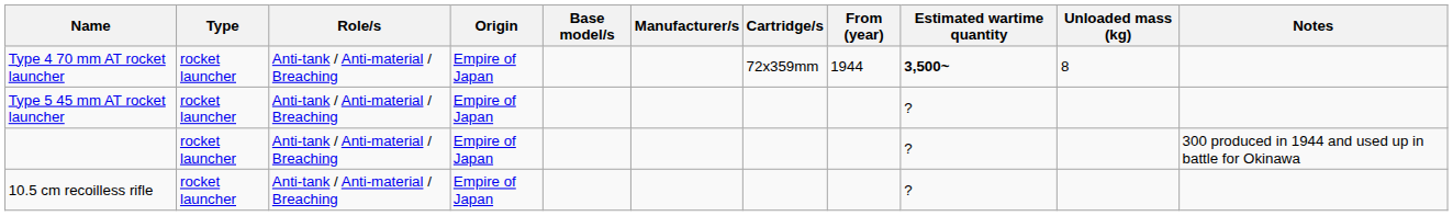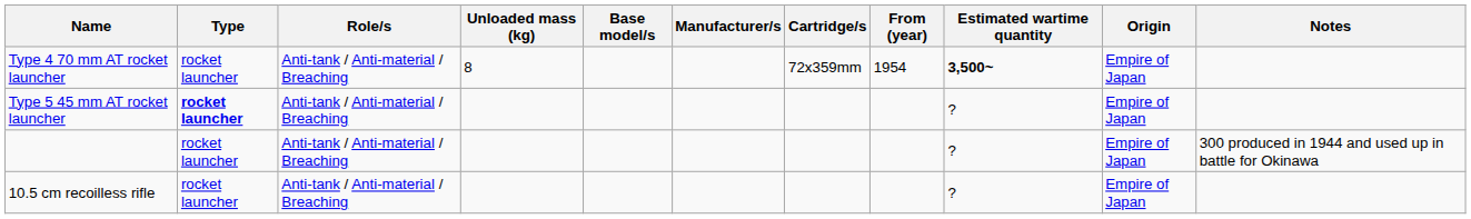columns swapped: Origin <-> Unloaded mass (kg)
Type 4 70 mm AT rocket launcher | From (year): 1944 -> 1954
Type 5 45 mm AT rocket launcher | Type: normal -> bold
